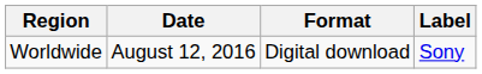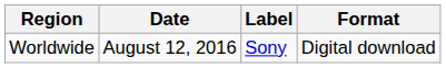columns swapped: Format <-> Label
